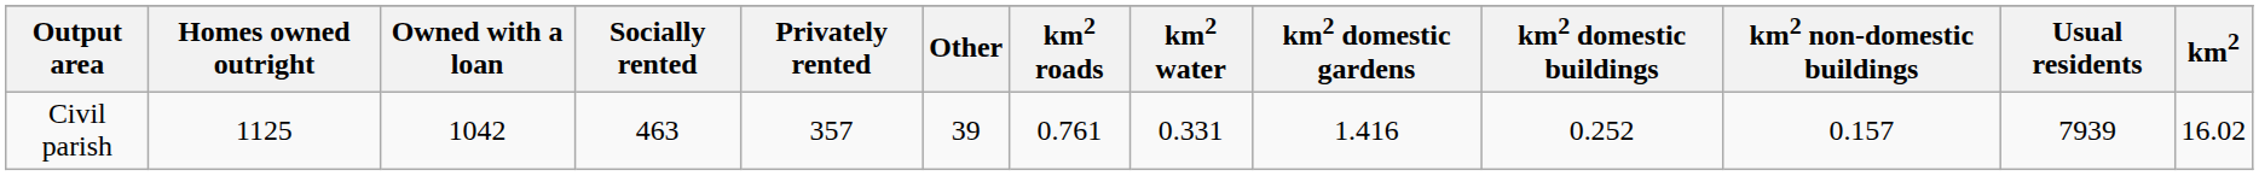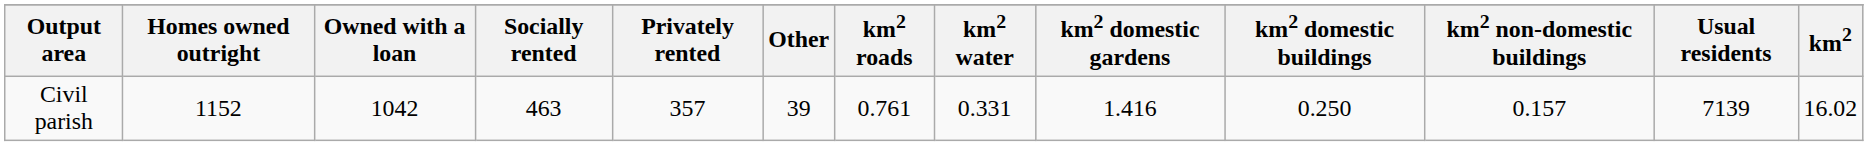Civil parish | Homes owned outright: 1125 -> 1152
Civil parish | km2 domestic buildings: 0.252 -> 0.250
Civil parish | Usual residents: 7939 -> 7139
